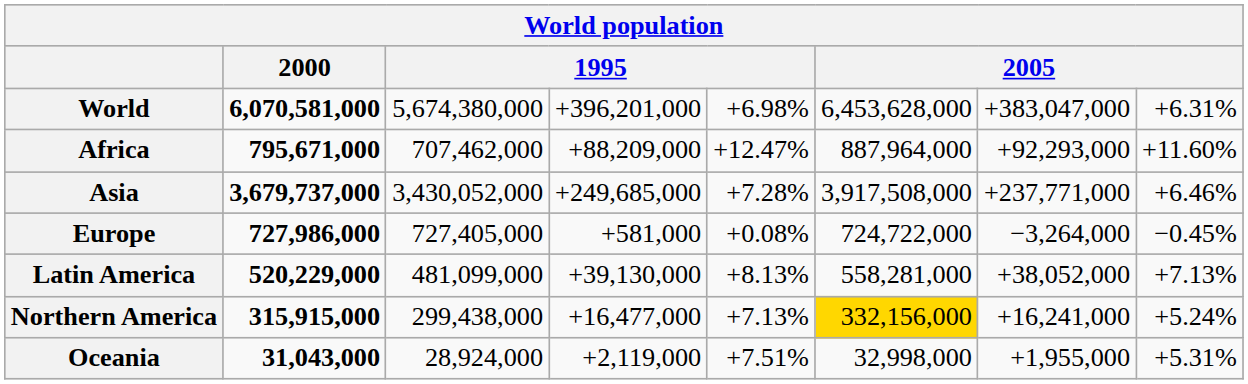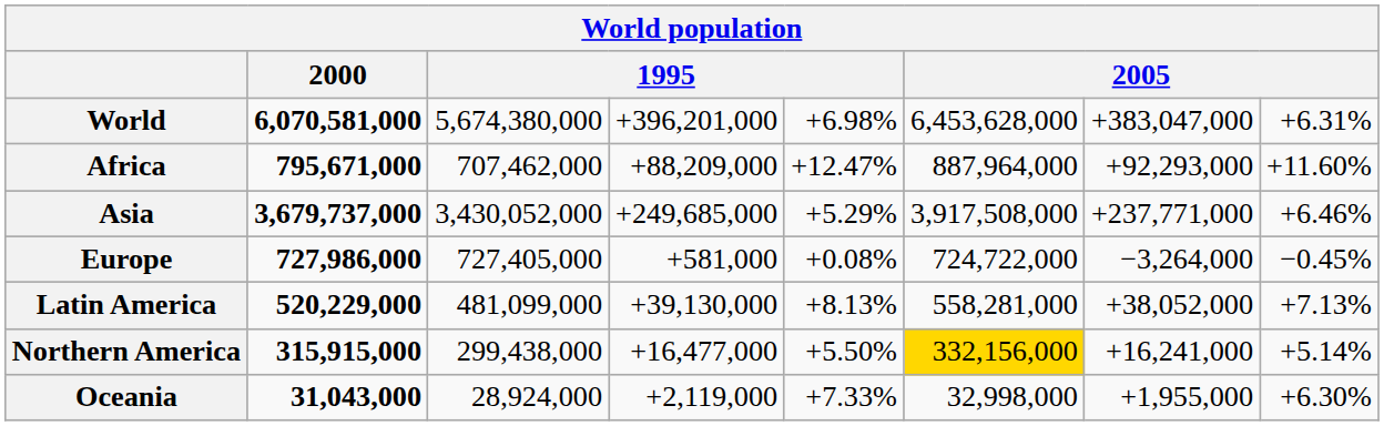Asia | column 5: +7.28% -> +5.29%
Northern America | column 5: +7.13% -> +5.50%
Northern America | column 8: +5.24% -> +5.14%
Oceania | column 5: +7.51% -> +7.33%
Oceania | column 8: +5.31% -> +6.30%
